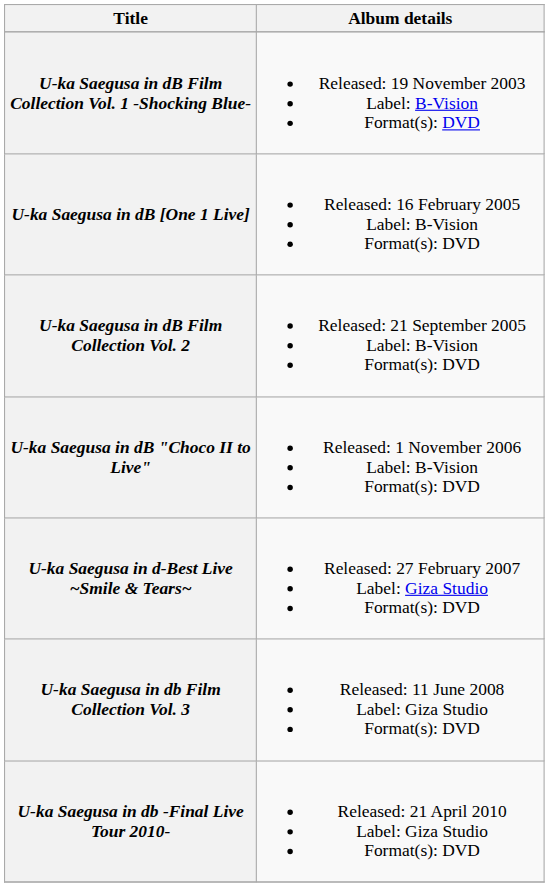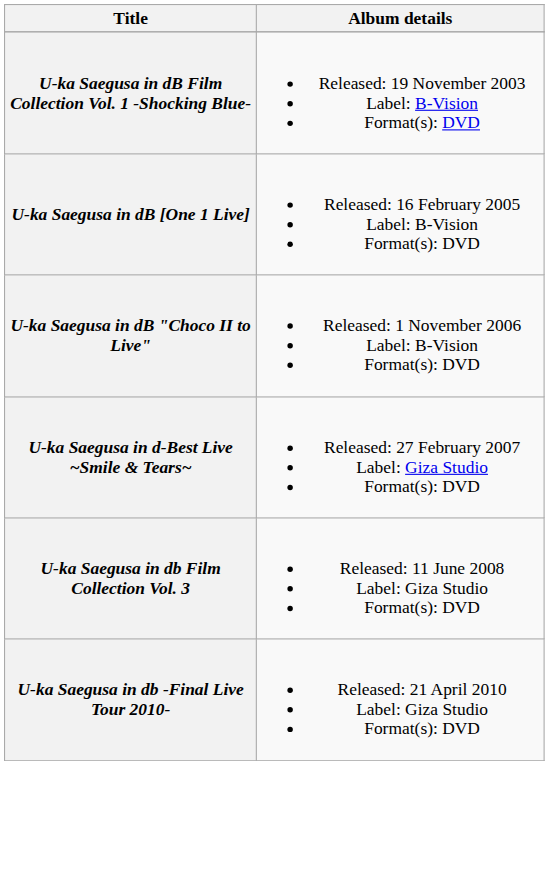- row: U-ka Saegusa in dB Film Collection Vol. 2 | Released: 21 September 2005 Label: B-Vision Format(s): DVD
